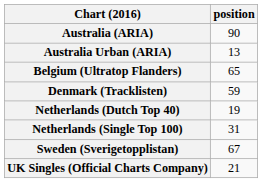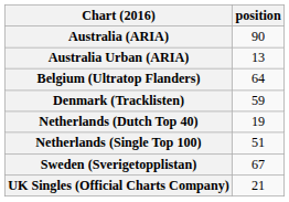Belgium (Ultratop Flanders) | position: 65 -> 64
Netherlands (Single Top 100) | position: 31 -> 51
